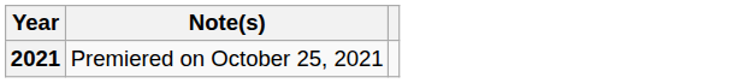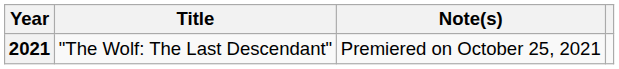+ column: Title | "The Wolf: The Last Descendant"
